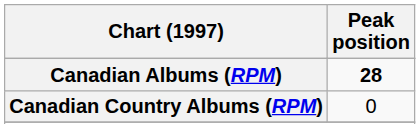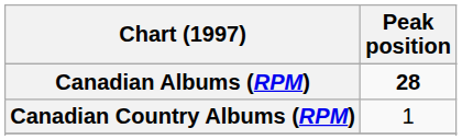Canadian Country Albums (RPM) | Peak position: 0 -> 1
